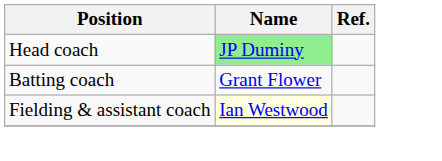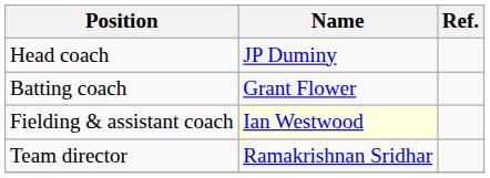Head coach | Name: lightgreen background -> no background
+ row: Team director | Ramakrishnan Sridhar
